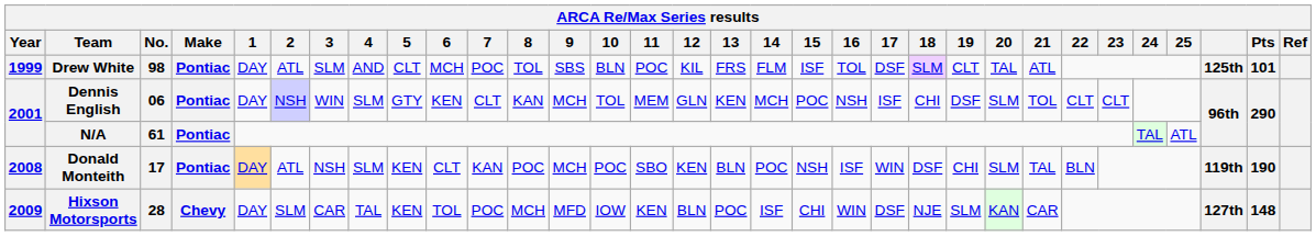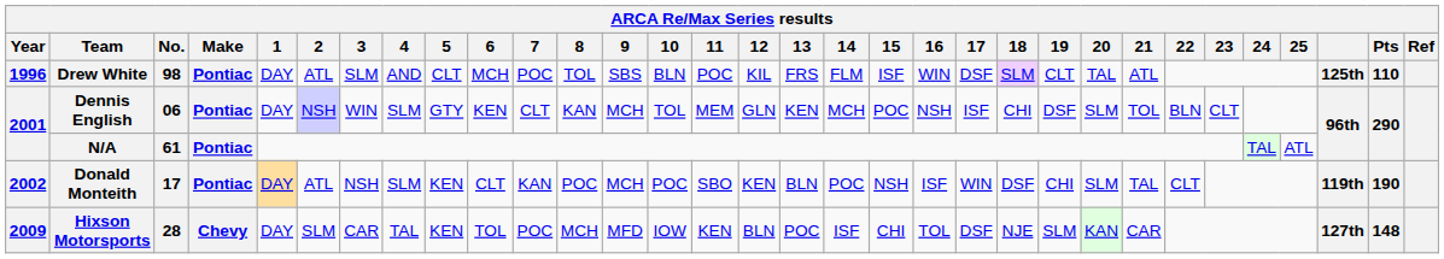Drew White | Year: 1999 -> 1996
Drew White | 16: TOL -> WIN
Drew White | Pts: 101 -> 110
Dennis English | 22: CLT -> BLN
Donald Monteith | Year: 2008 -> 2002
Donald Monteith | 22: BLN -> CLT
Hixson Motorsports | 16: WIN -> TOL
